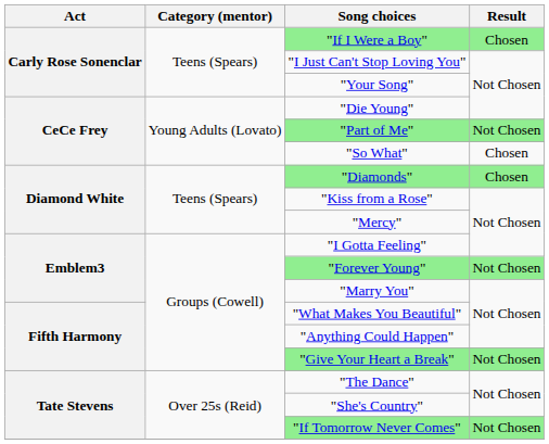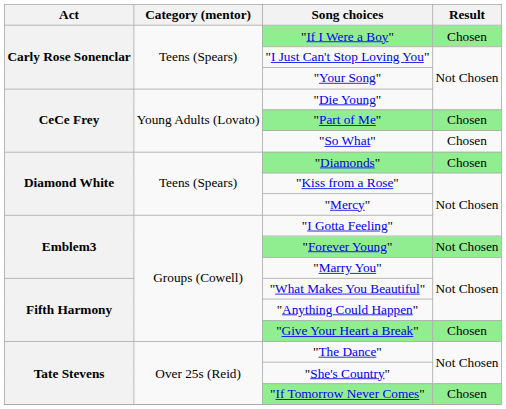"Part of Me" | Result: Not Chosen -> Chosen
"Give Your Heart a Break" | Result: Not Chosen -> Chosen
"If Tomorrow Never Comes" | Result: Not Chosen -> Chosen
